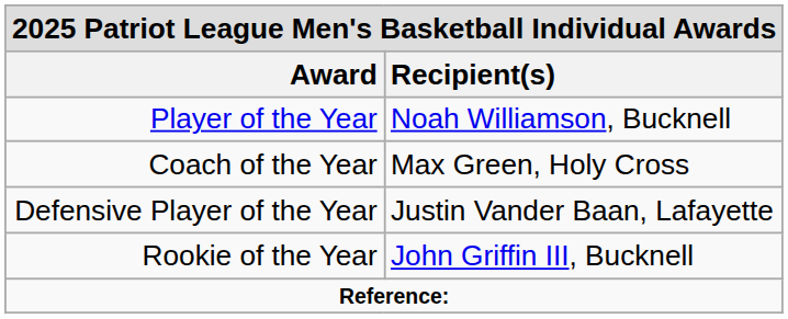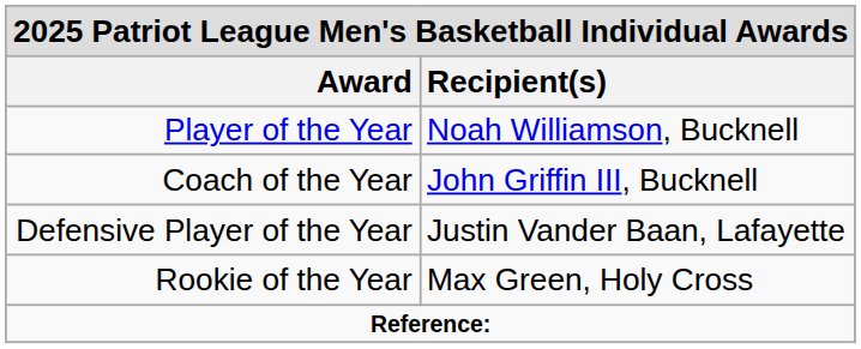Coach of the Year | Recipient(s): Max Green, Holy Cross -> John Griffin III, Bucknell
Rookie of the Year | Recipient(s): John Griffin III, Bucknell -> Max Green, Holy Cross
